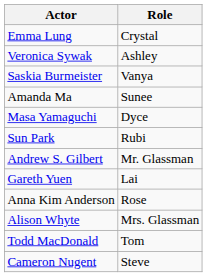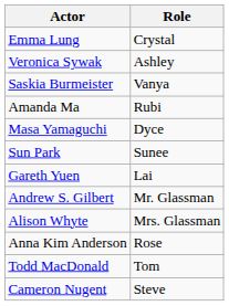Amanda Ma | Role: Sunee -> Rubi
Sun Park | Role: Rubi -> Sunee
rows swapped: Gareth Yuen <-> Andrew S. Gilbert
rows swapped: Alison Whyte <-> Anna Kim Anderson
